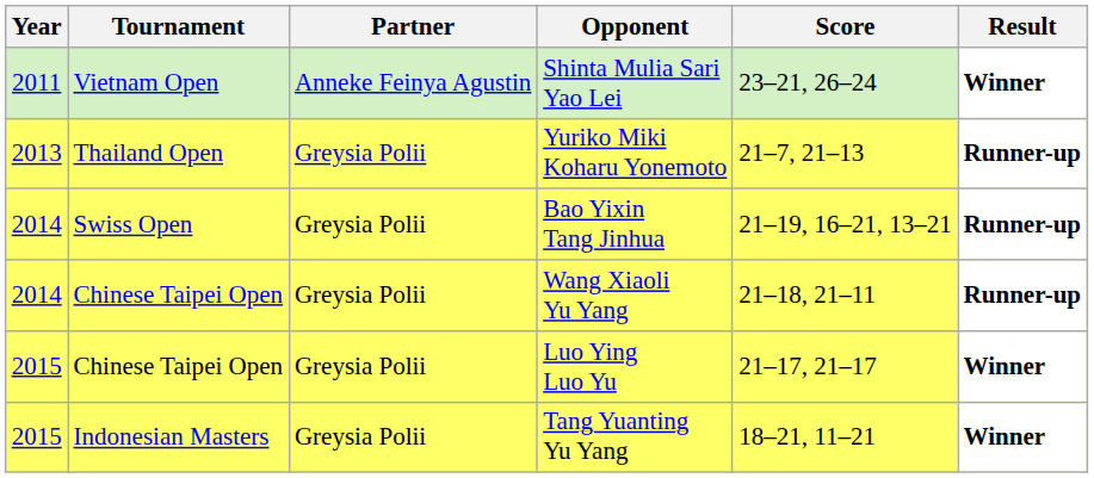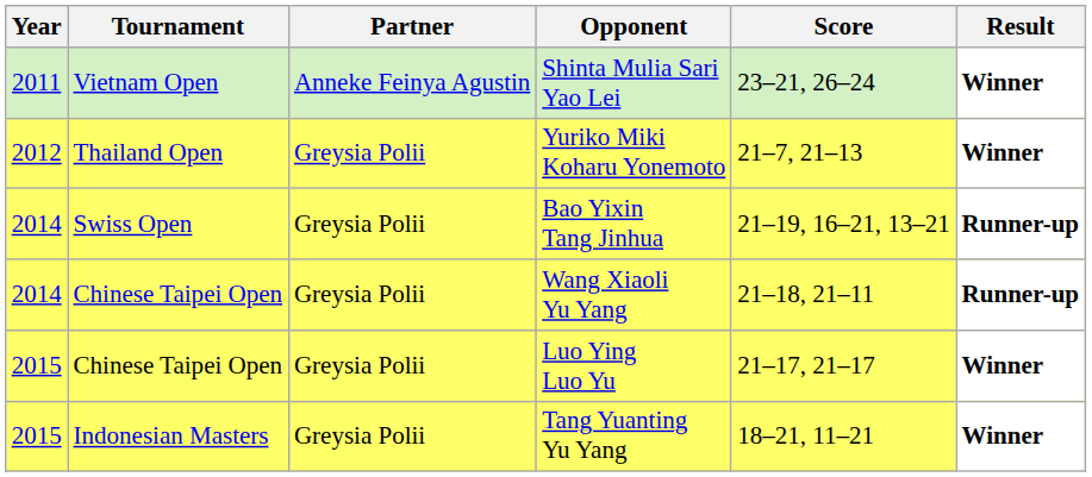Yuriko Miki Koharu Yonemoto | Year: 2013 -> 2012
Yuriko Miki Koharu Yonemoto | Result: Runner-up -> Winner
